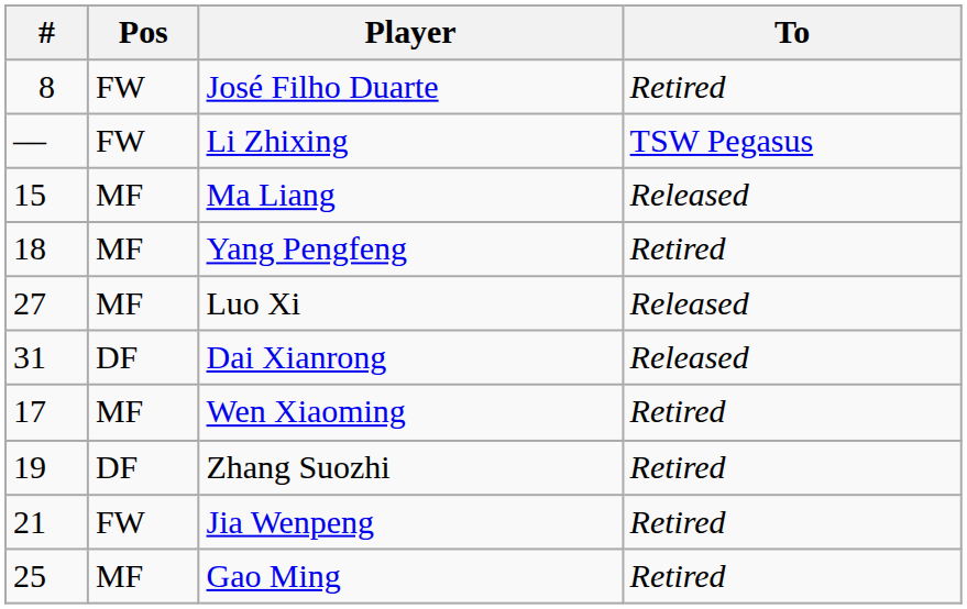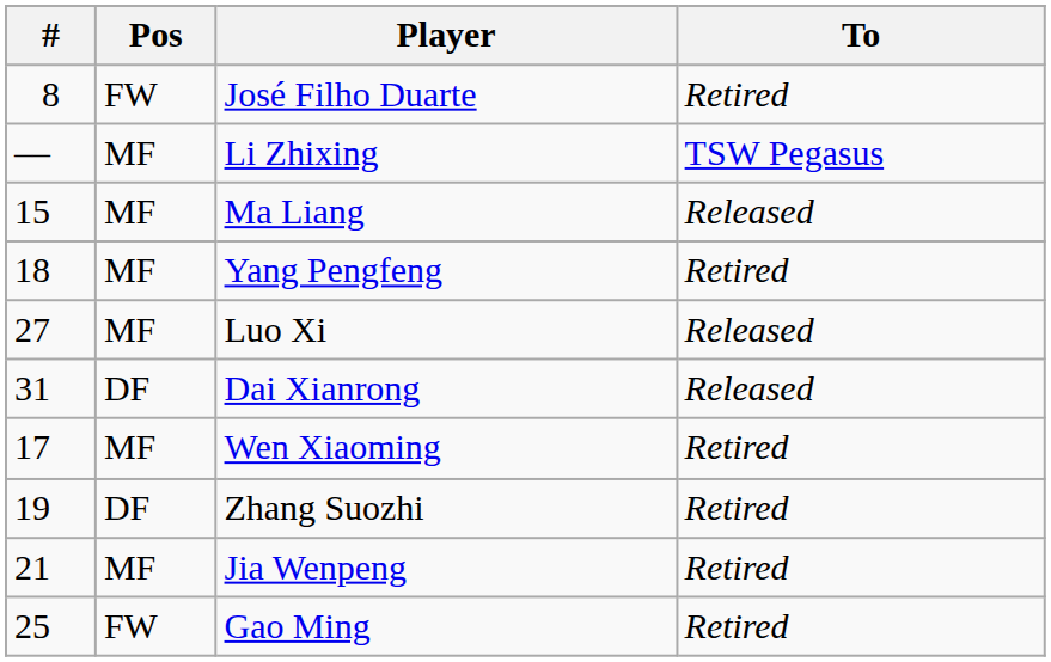Li Zhixing | Pos: FW -> MF
Jia Wenpeng | Pos: FW -> MF
Gao Ming | Pos: MF -> FW
